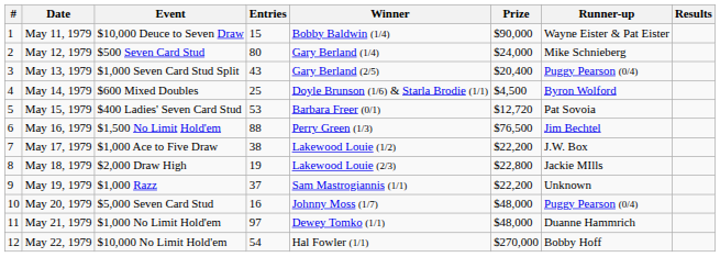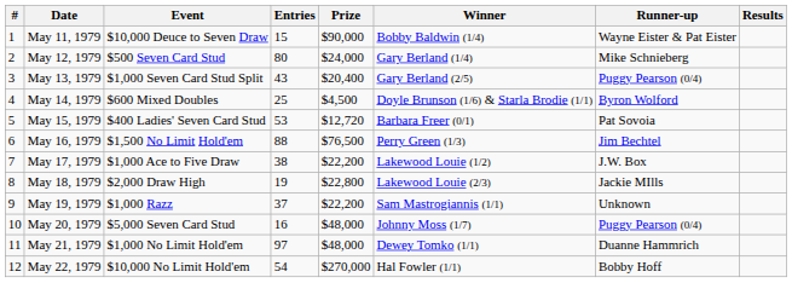columns swapped: Winner <-> Prize
